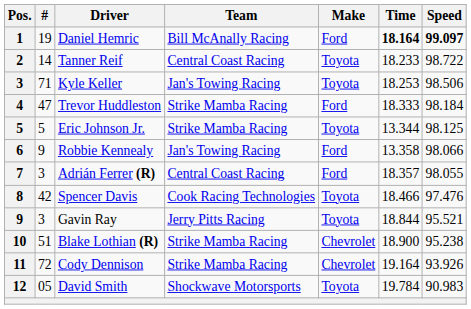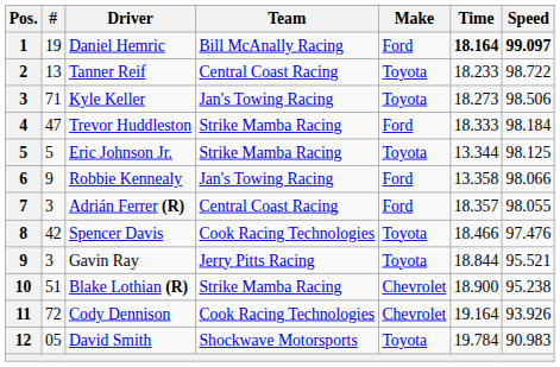Tanner Reif | #: 14 -> 13
Kyle Keller | Time: 18.253 -> 18.273
Cody Dennison | Team: Strike Mamba Racing -> Cook Racing Technologies
